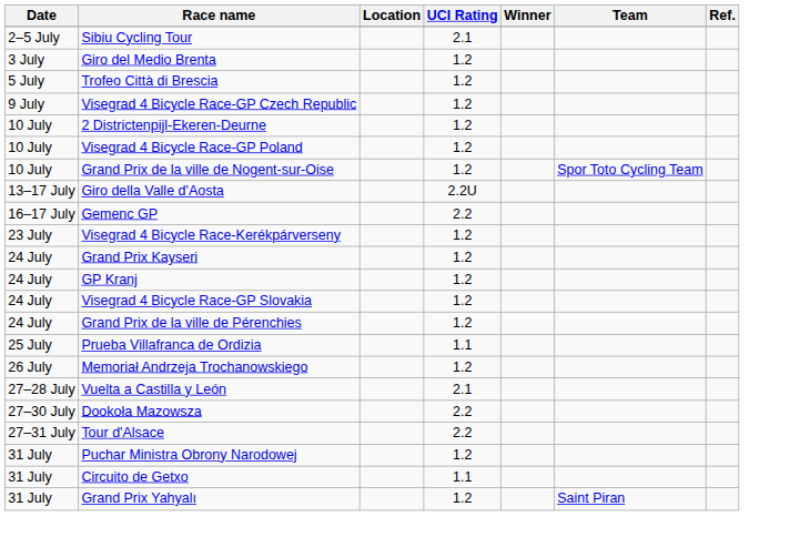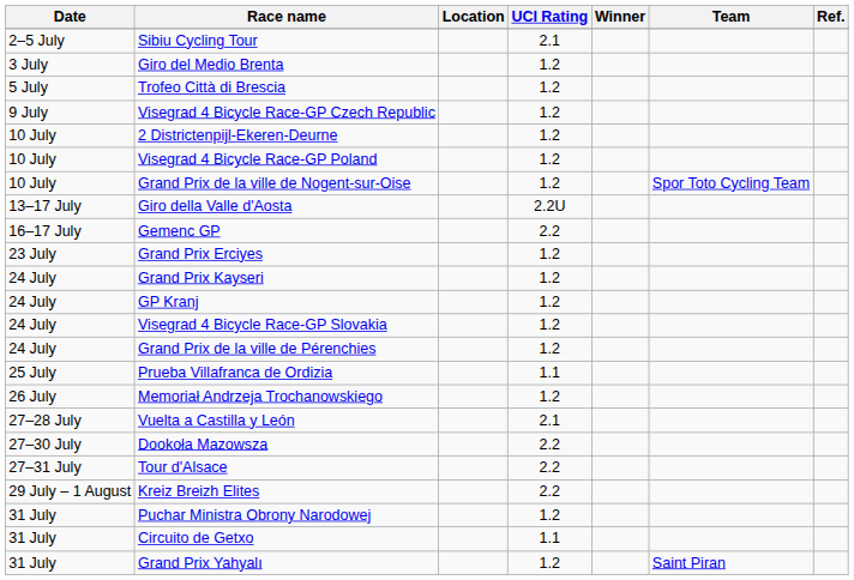+ row: 23 July | Grand Prix Erciyes | 1.2
- row: 23 July | Visegrad 4 Bicycle Race-Kerékpárverseny | 1.2
+ row: 29 July – 1 August | Kreiz Breizh Elites | 2.2
